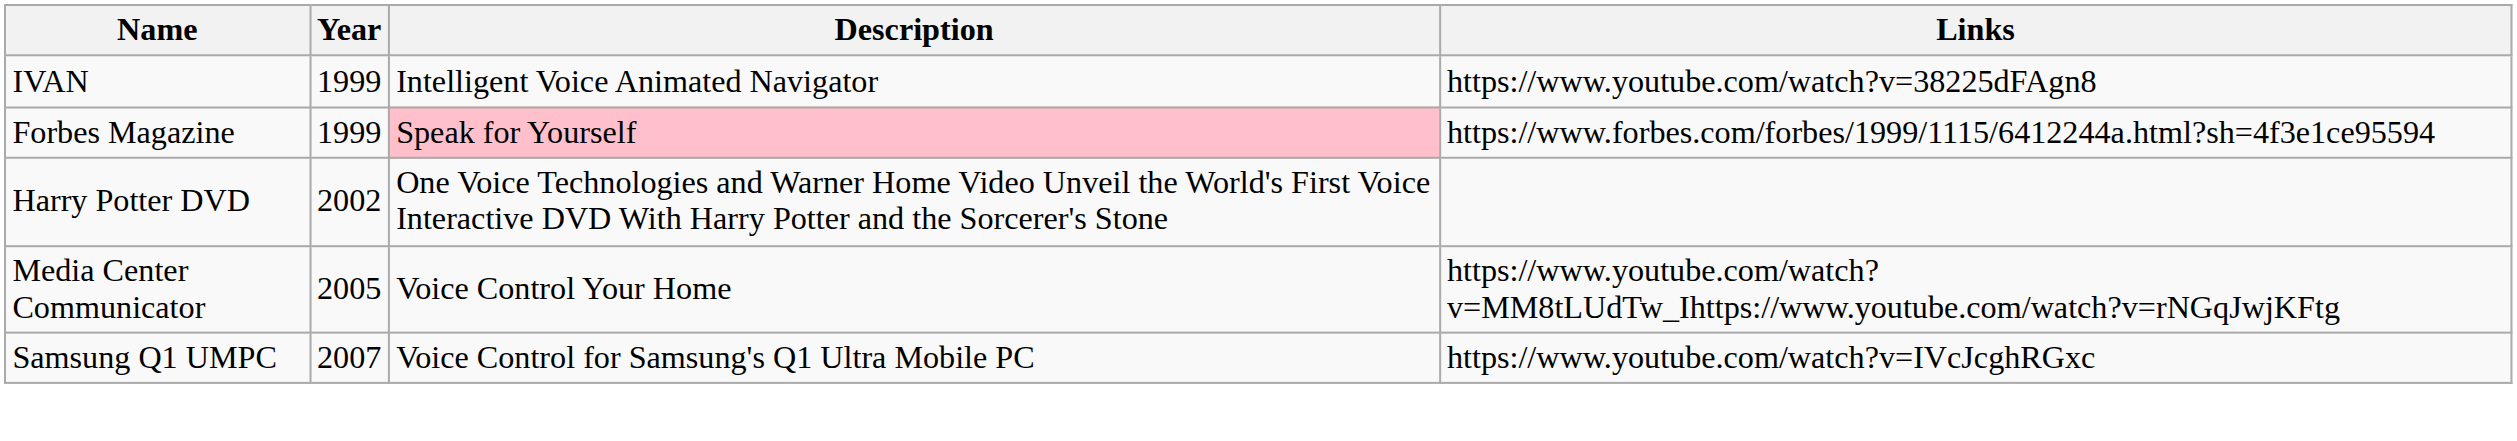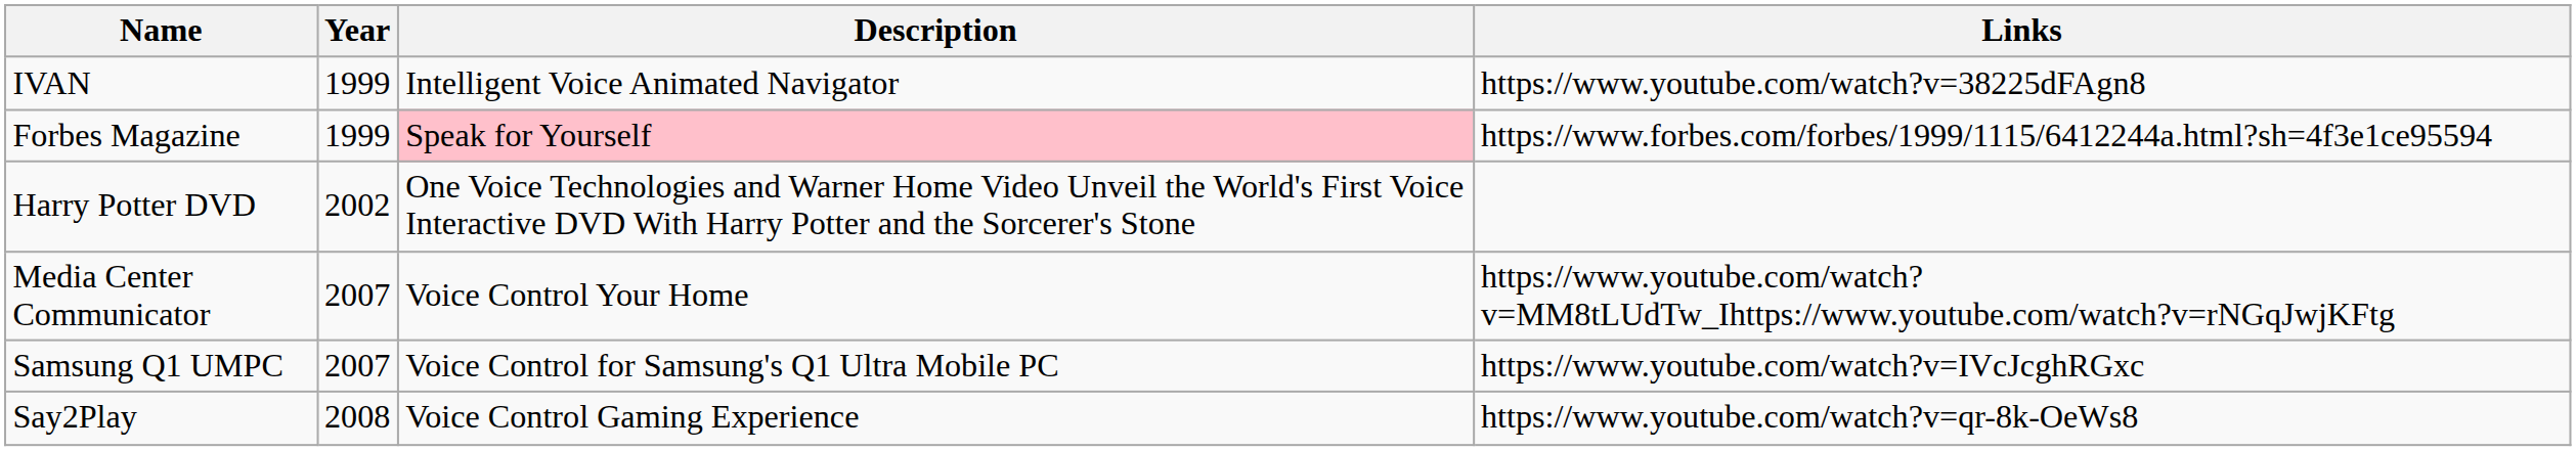Media Center Communicator | Year: 2005 -> 2007
+ row: Say2Play | 2008 | Voice Control Gaming Experience | https://www.youtube.com/watch?v=qr-8k-OeWs8
